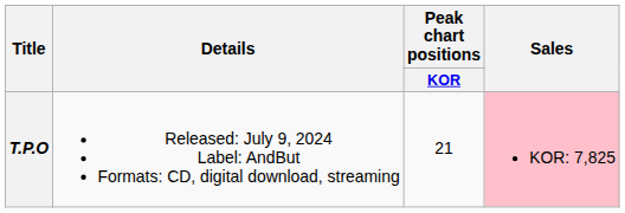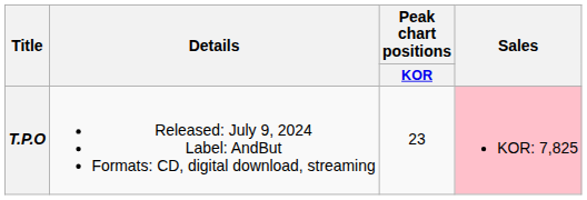T.P.O | Peak chart positions / KOR: 21 -> 23
